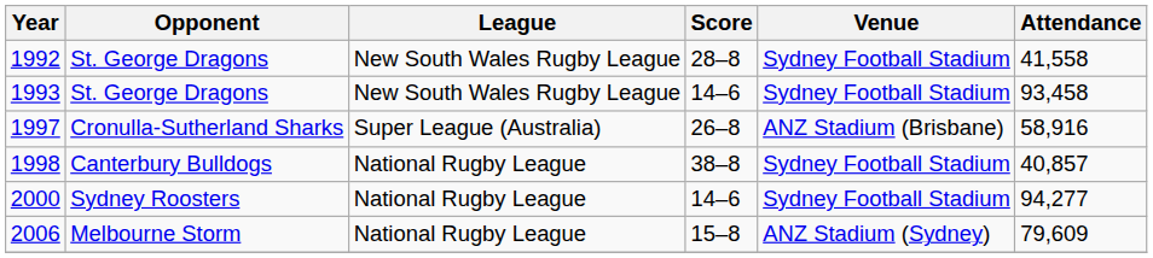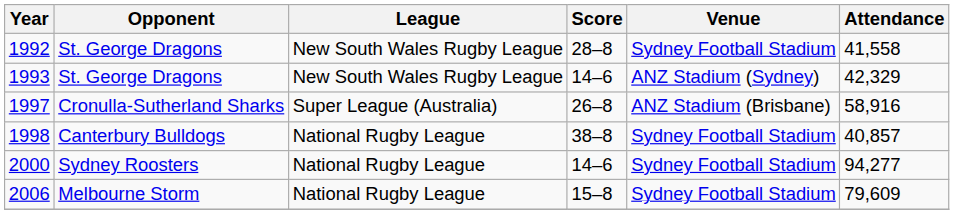1993 | Venue: Sydney Football Stadium -> ANZ Stadium (Sydney)
1993 | Attendance: 93,458 -> 42,329
2006 | Venue: ANZ Stadium (Sydney) -> Sydney Football Stadium
